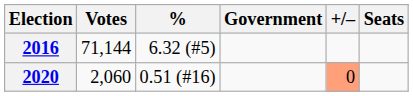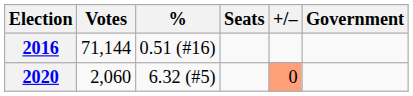columns swapped: Seats <-> Government
2016 | %: 6.32 (#5) -> 0.51 (#16)
2020 | %: 0.51 (#16) -> 6.32 (#5)
